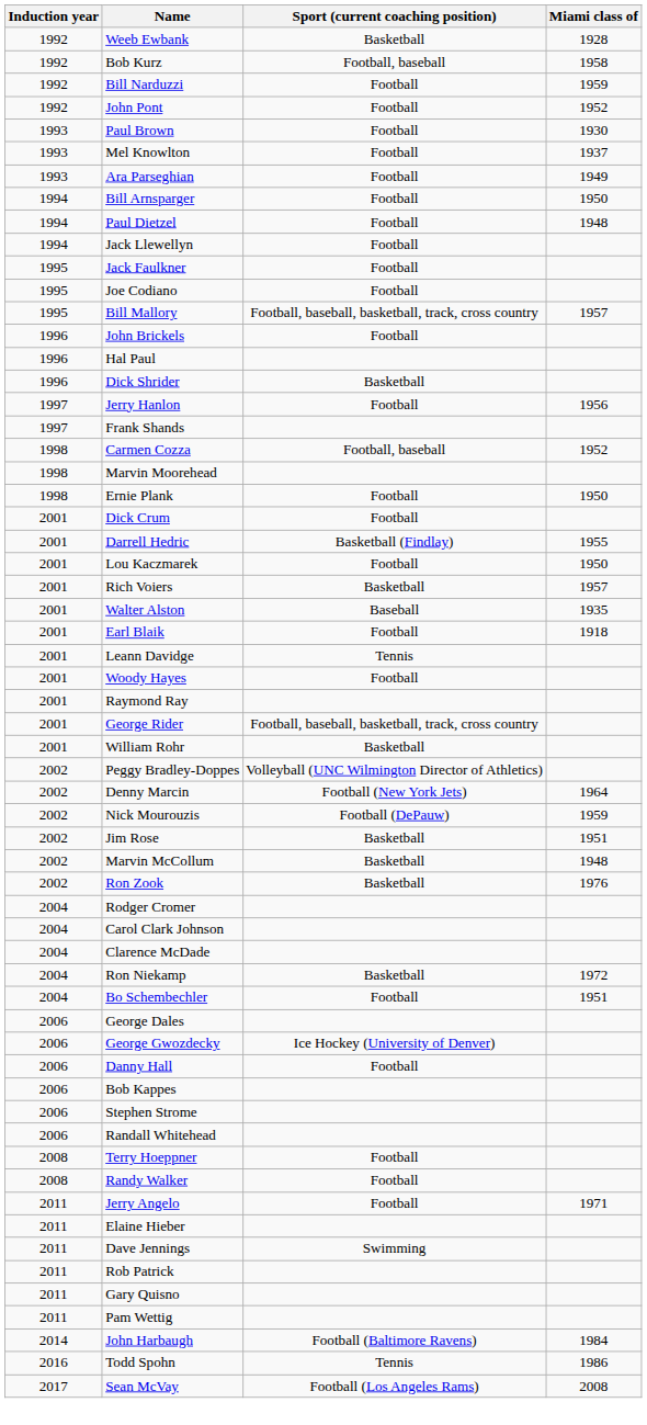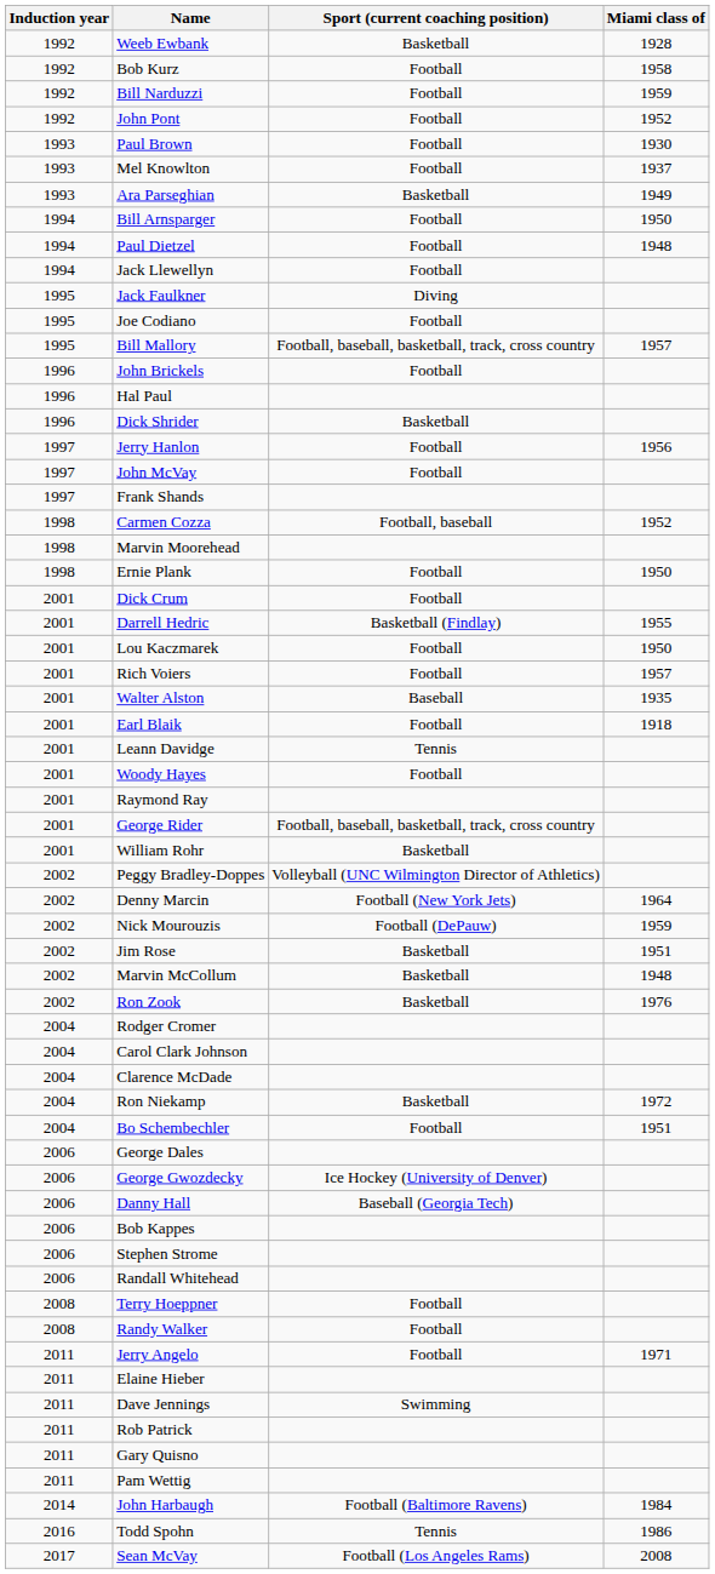Bob Kurz | Sport (current coaching position): Football, baseball -> Football
Ara Parseghian | Sport (current coaching position): Football -> Basketball
Jack Faulkner | Sport (current coaching position): Football -> Diving
+ row: 1997 | John McVay | Football
Rich Voiers | Sport (current coaching position): Basketball -> Football
Danny Hall | Sport (current coaching position): Football -> Baseball (Georgia Tech)
